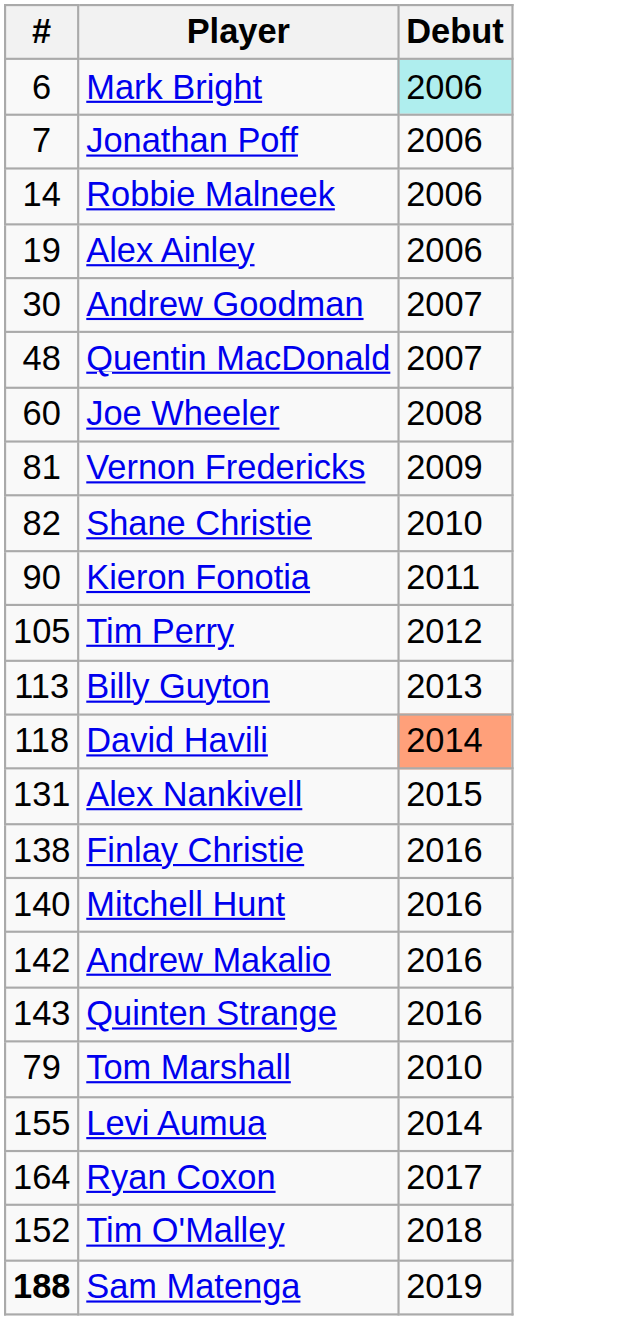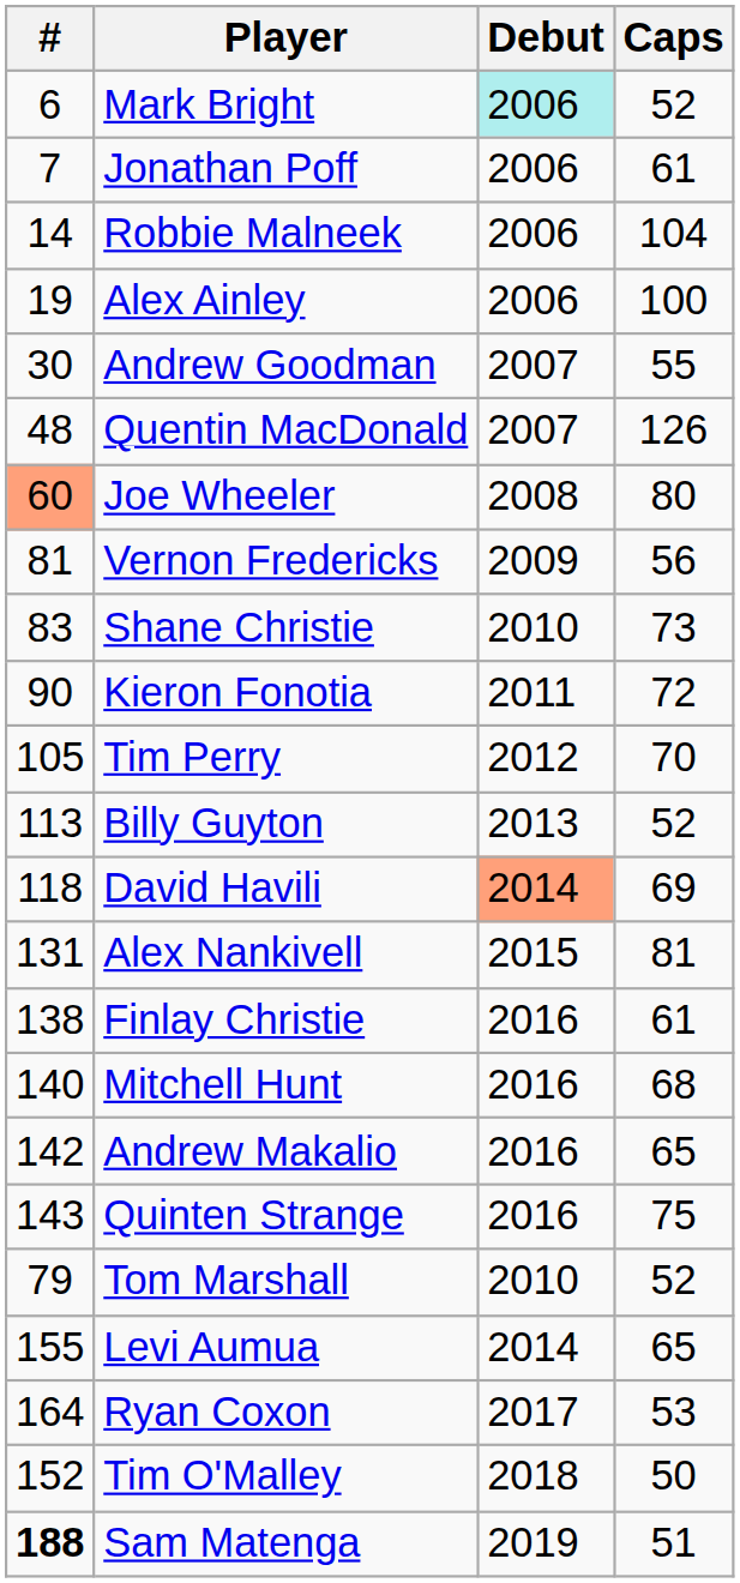+ column: Caps | 52 | 61 | 104 | 100 | 55 | 126 | 80 | 56 | 73 | 72 | 70 | 52 | 69 | 81 | 61 | 68 | 65 | 75 | 52 | 65 | 53 | 50 | 51
Joe Wheeler | #: no background -> lightsalmon background
Shane Christie | #: 82 -> 83
